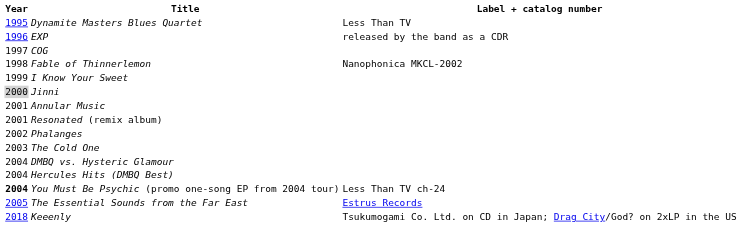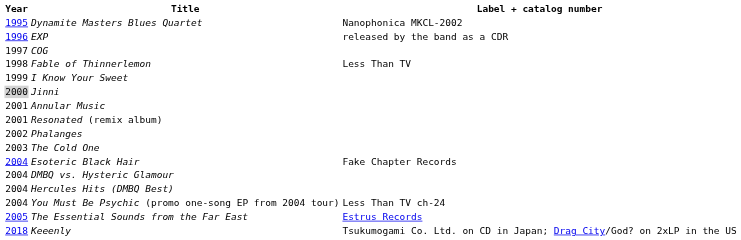Dynamite Masters Blues Quartet | Label + catalog number: Less Than TV -> Nanophonica MKCL-2002
Fable of Thinnerlemon | Label + catalog number: Nanophonica MKCL-2002 -> Less Than TV
+ row: 2004 | Esoteric Black Hair | Fake Chapter Records
You Must Be Psychic (promo one-song EP from 2004 tour) | Year: bold -> normal
